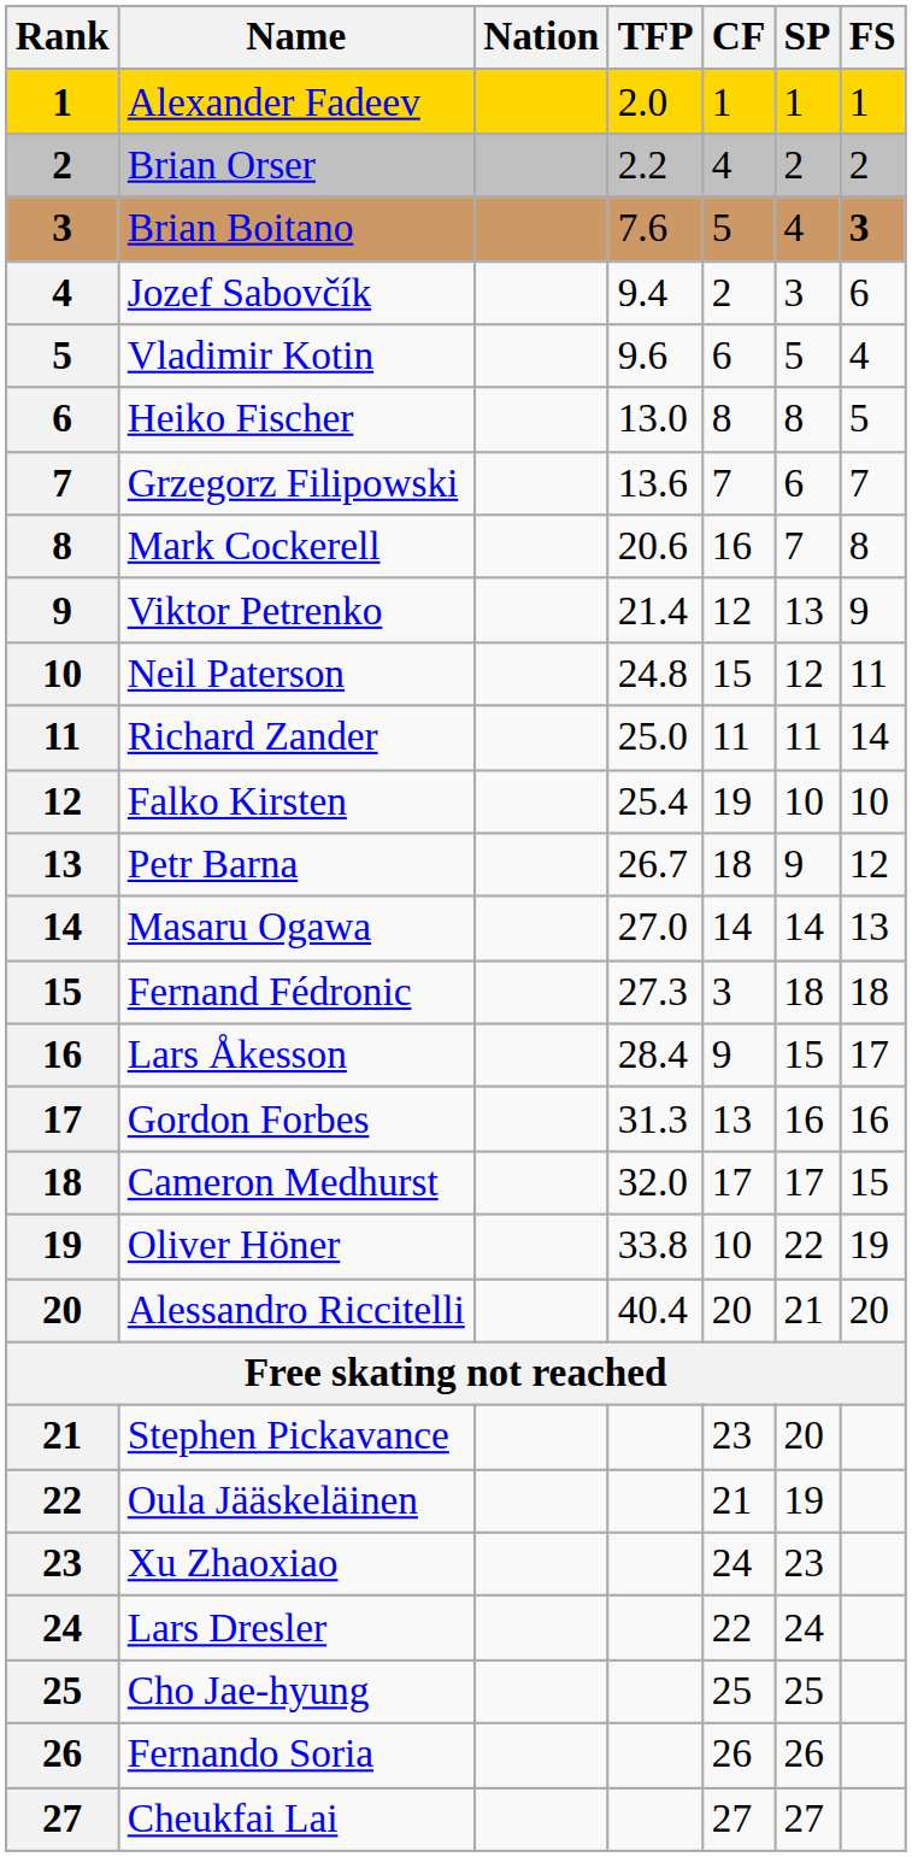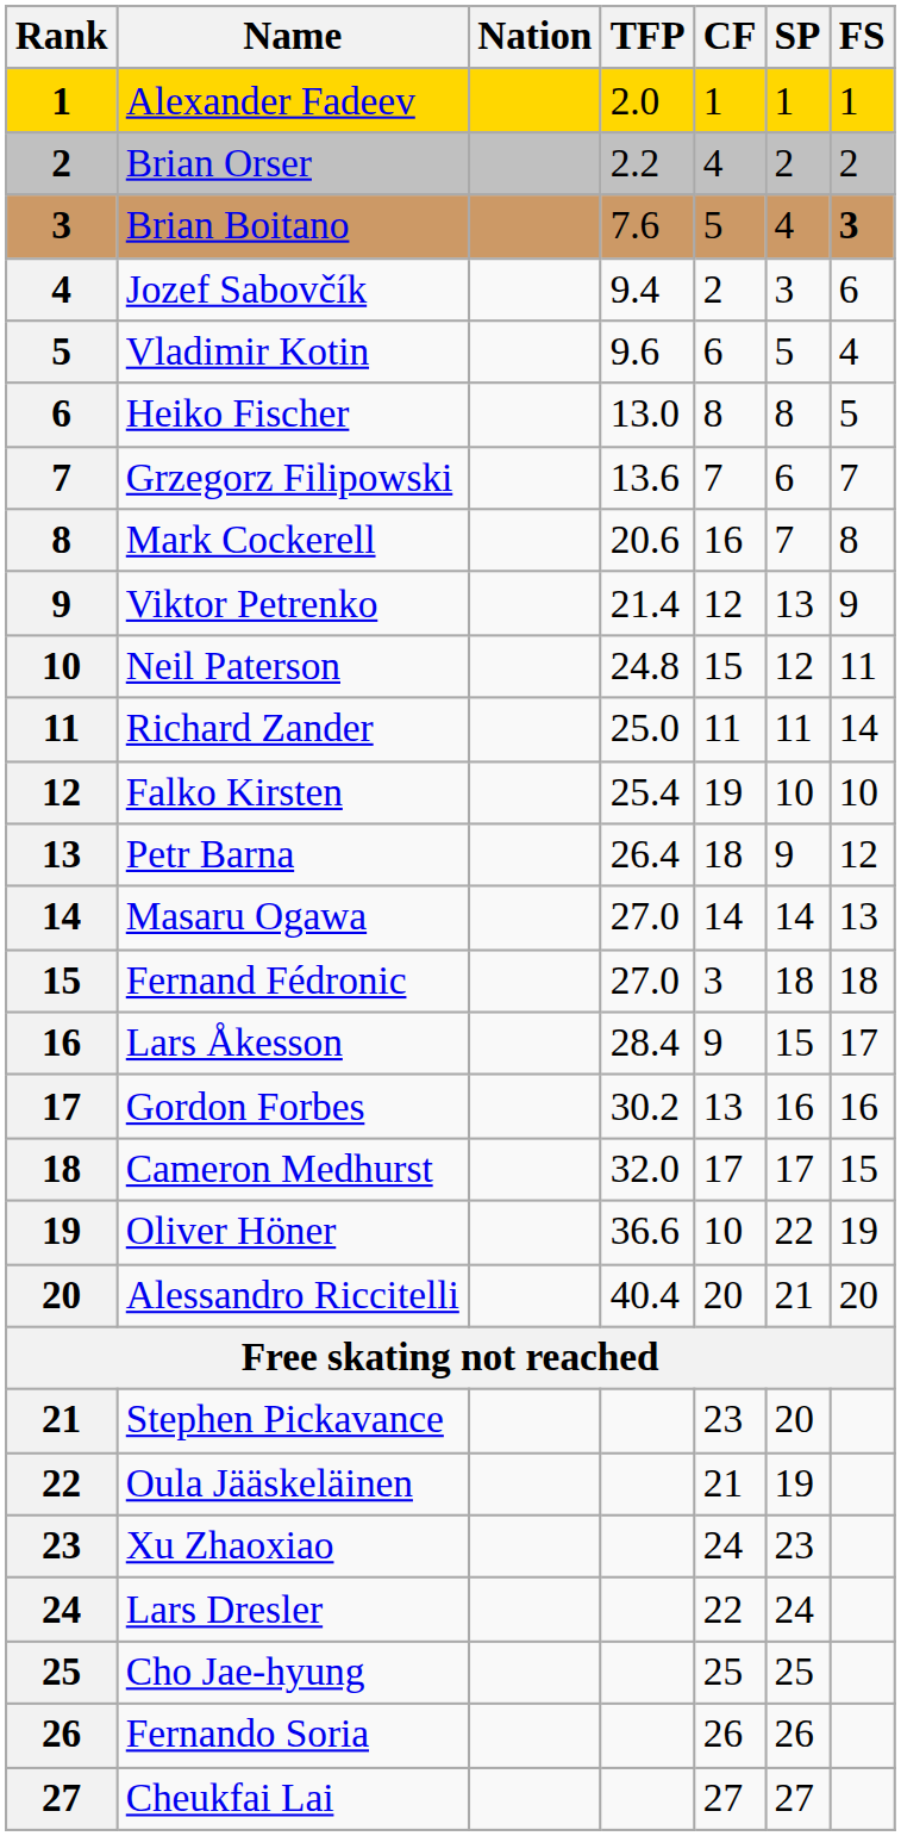Petr Barna | TFP: 26.7 -> 26.4
Fernand Fédronic | TFP: 27.3 -> 27.0
Gordon Forbes | TFP: 31.3 -> 30.2
Oliver Höner | TFP: 33.8 -> 36.6
